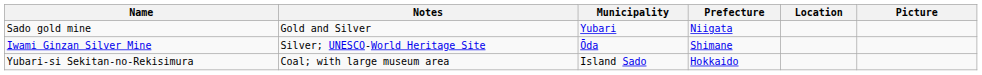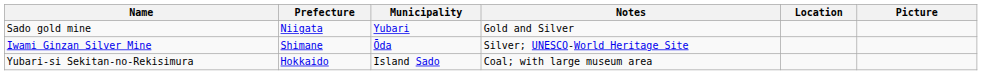columns swapped: Prefecture <-> Notes
